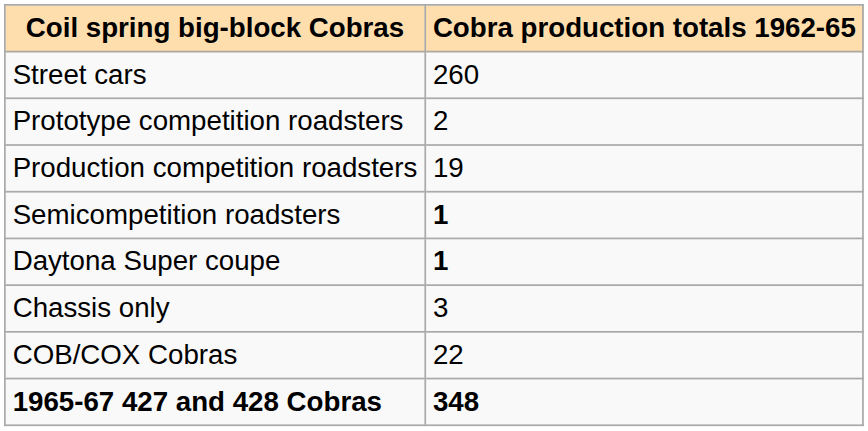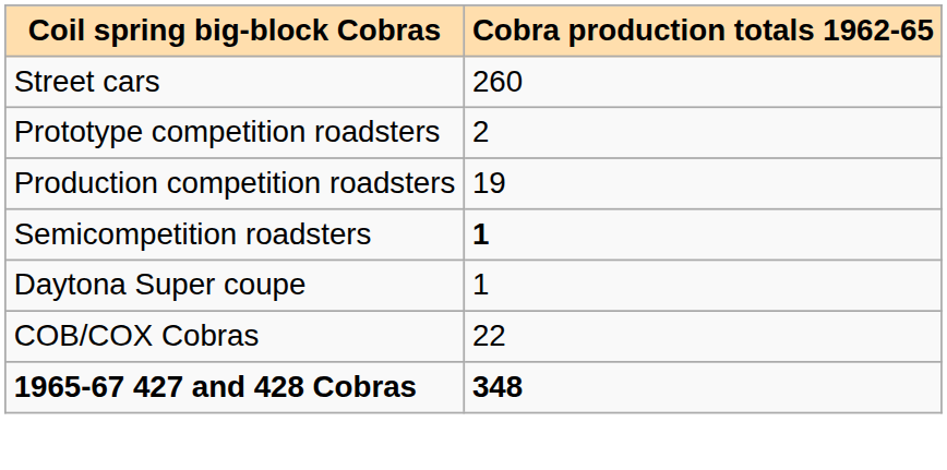Daytona Super coupe | Cobra production totals 1962-65: bold -> normal
- row: Chassis only | 3
